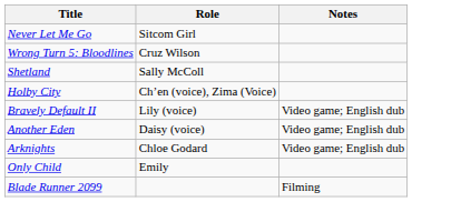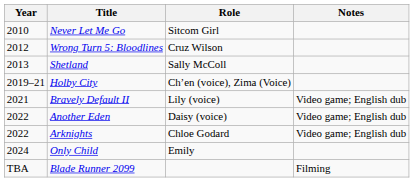+ column: Year | 2010 | 2012 | 2013 | 2019–21 | 2021 | 2022 | 2022 | 2024 | TBA
